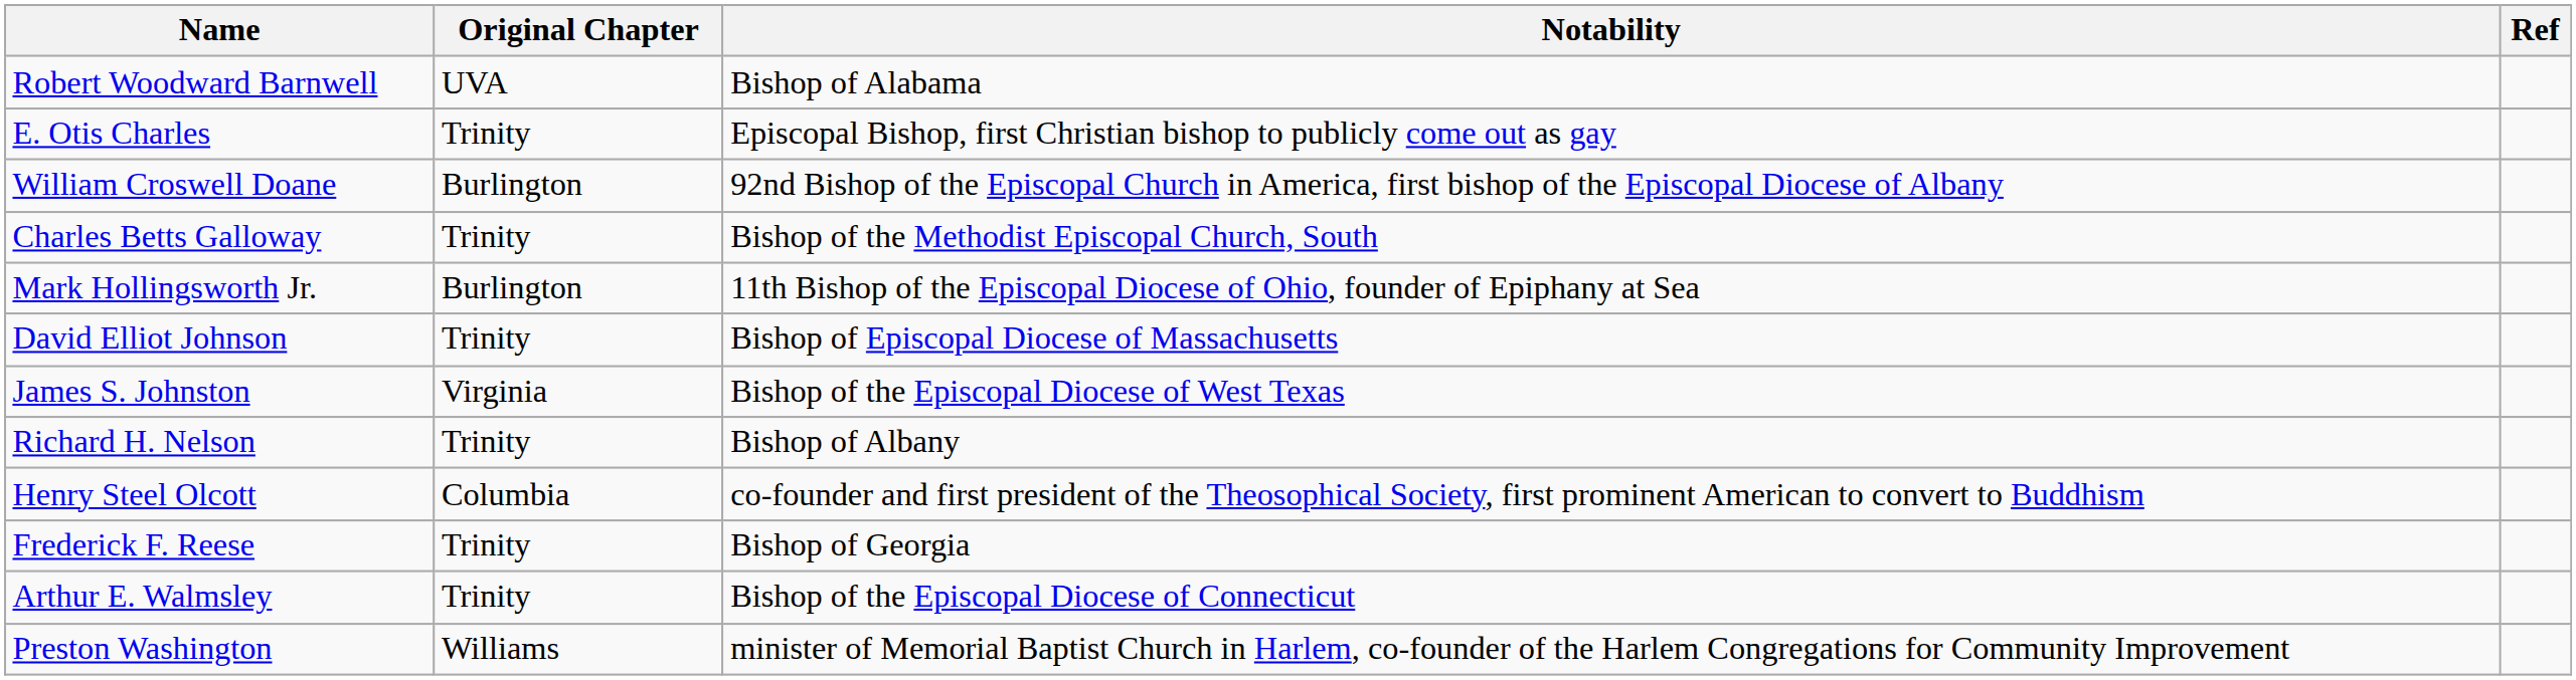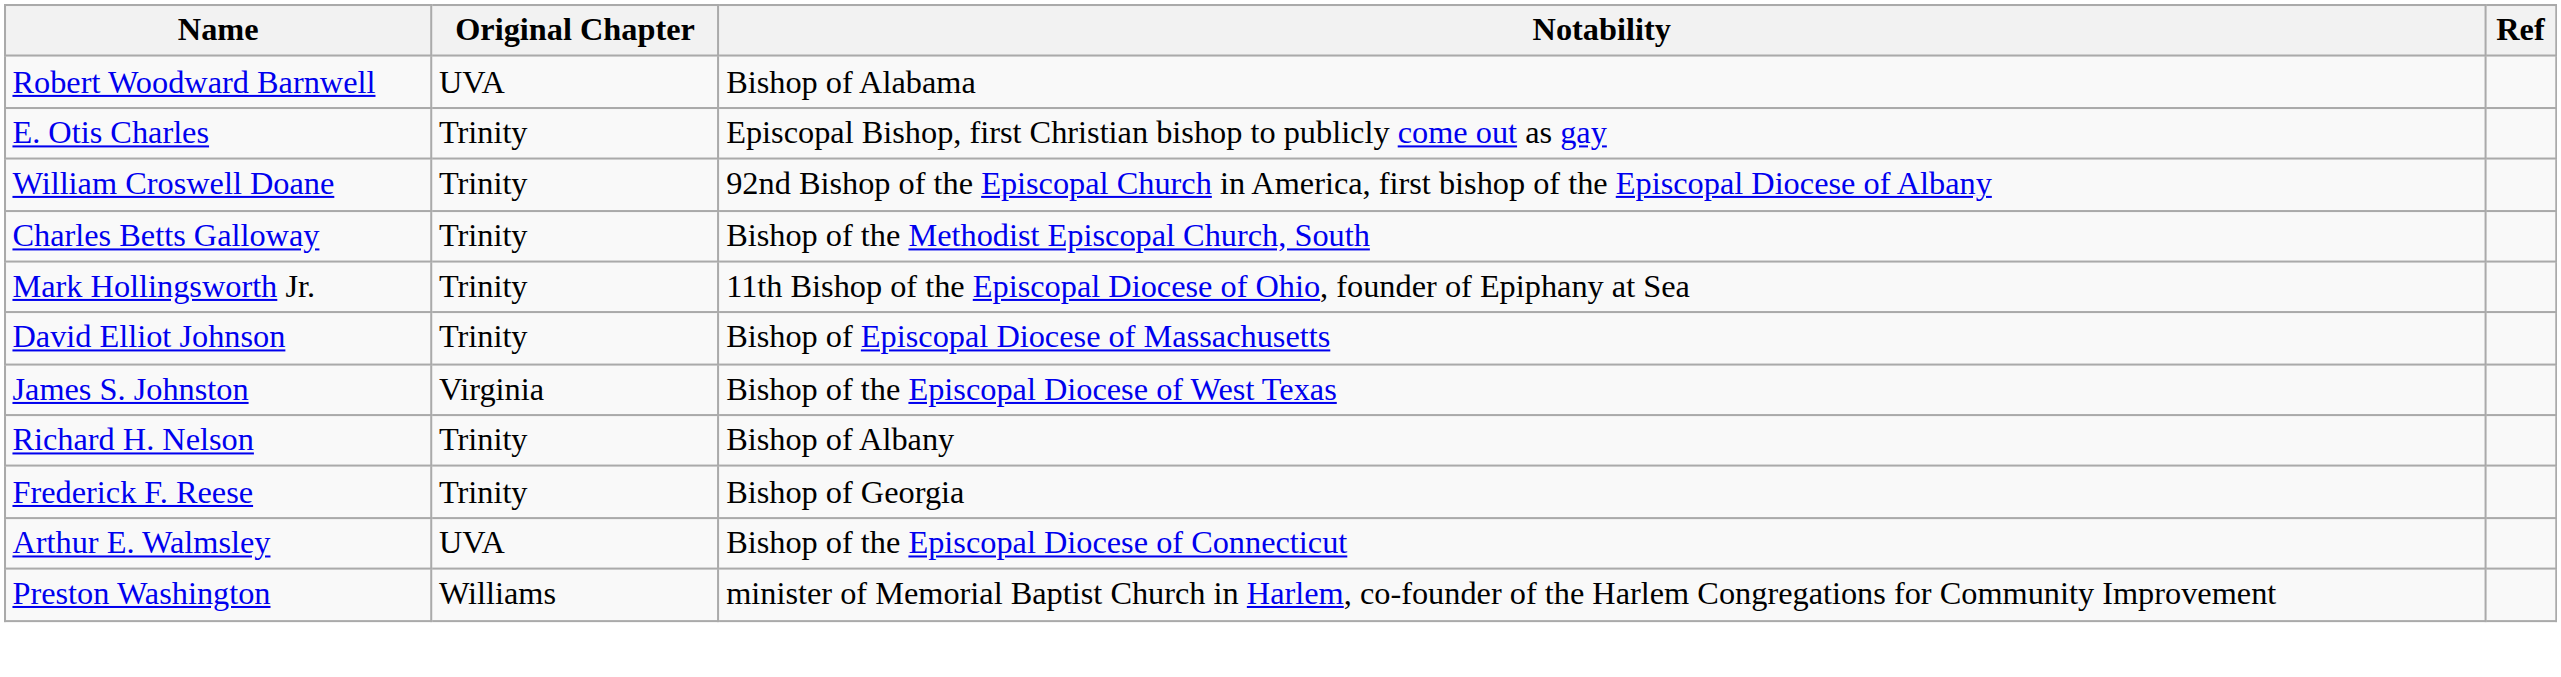William Croswell Doane | Original Chapter: Burlington -> Trinity
Mark Hollingsworth Jr. | Original Chapter: Burlington -> Trinity
- row: Henry Steel Olcott | Columbia | co-founder and first president of the Theosophical Society, first prominent American to convert to Buddhism
Arthur E. Walmsley | Original Chapter: Trinity -> UVA
